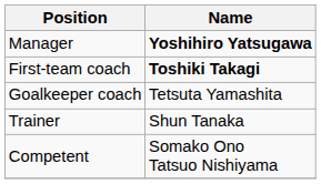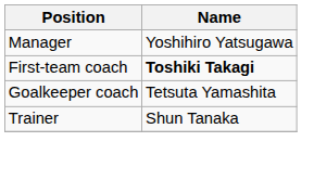Manager | Name: bold -> normal
- row: Competent | Somako Ono Tatsuo Nishiyama
